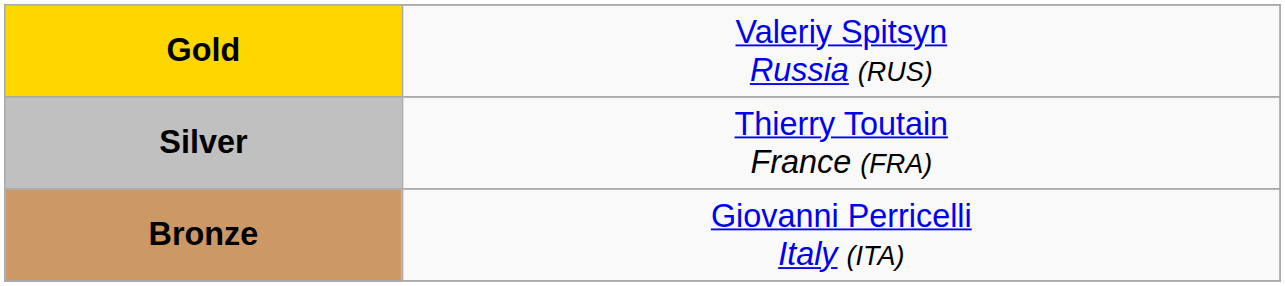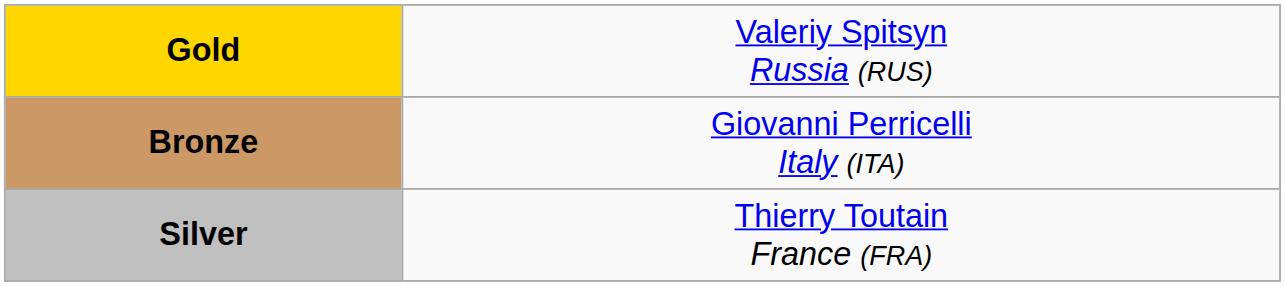rows swapped: Silver <-> Bronze
